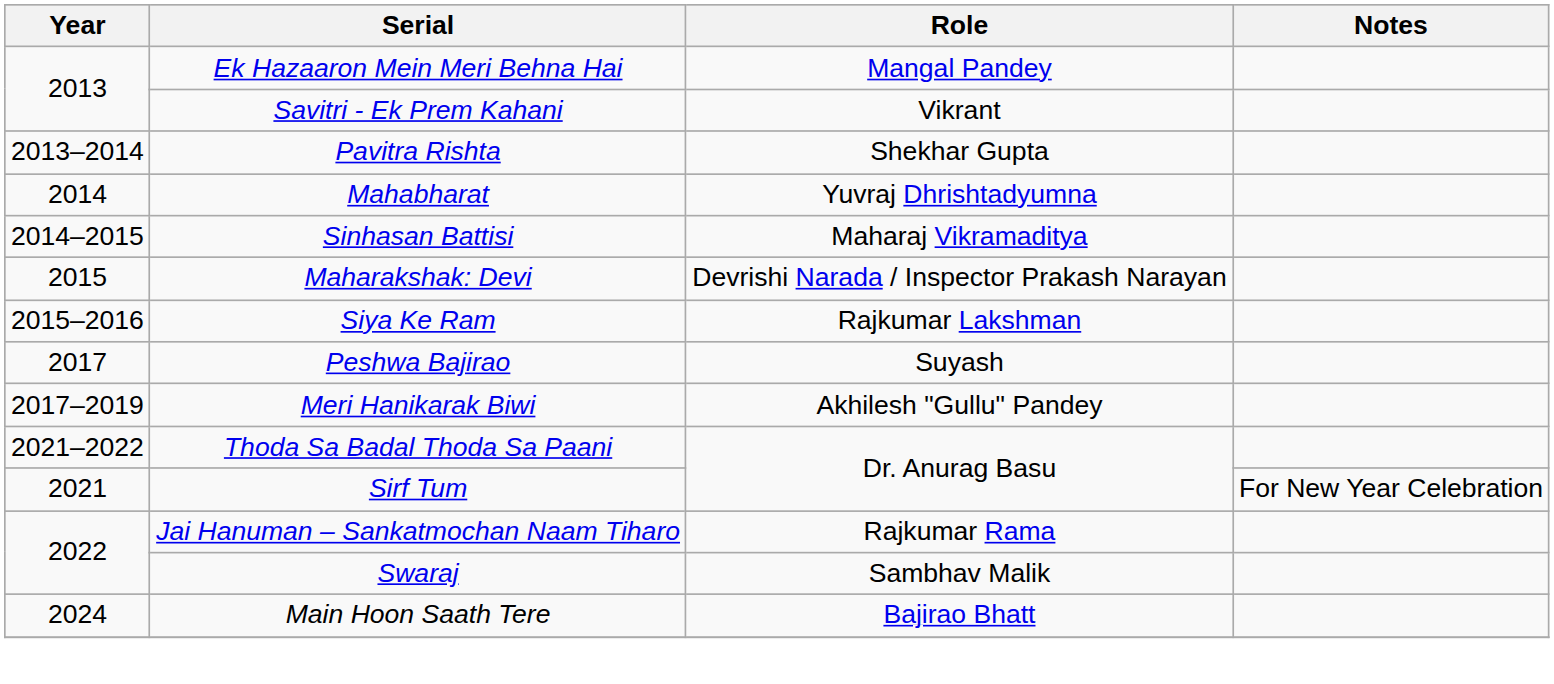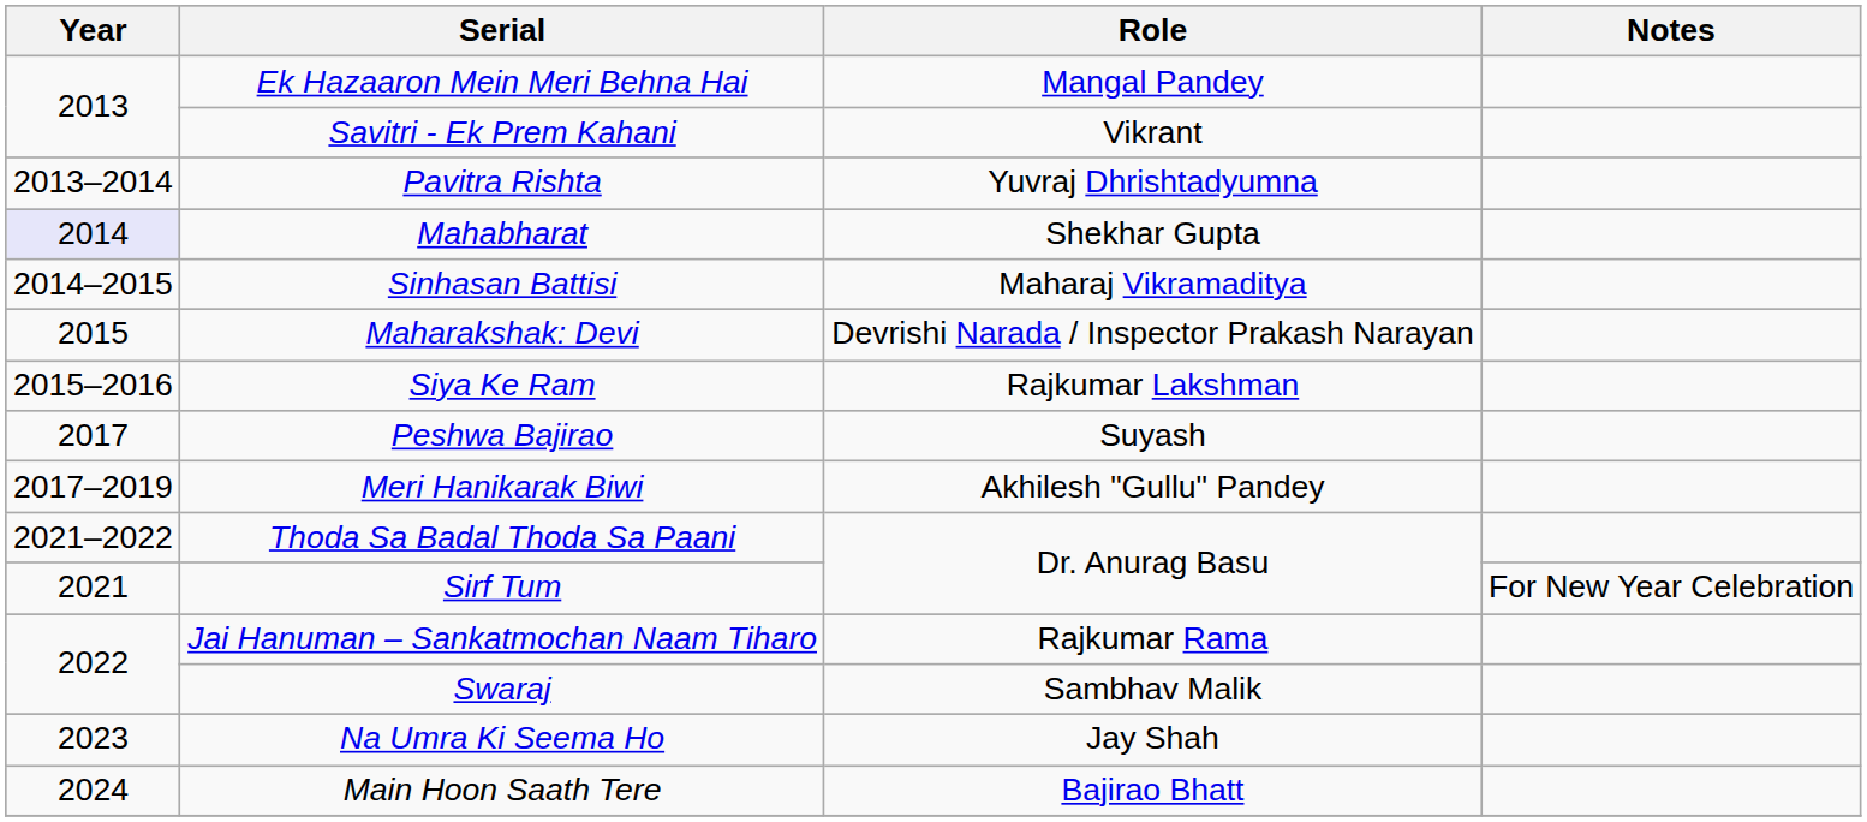Pavitra Rishta | Role: Shekhar Gupta -> Yuvraj Dhrishtadyumna
Mahabharat | Year: no background -> lavender background
Mahabharat | Role: Yuvraj Dhrishtadyumna -> Shekhar Gupta
+ row: 2023 | Na Umra Ki Seema Ho | Jay Shah
